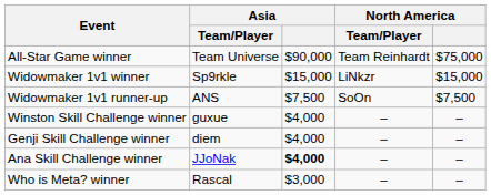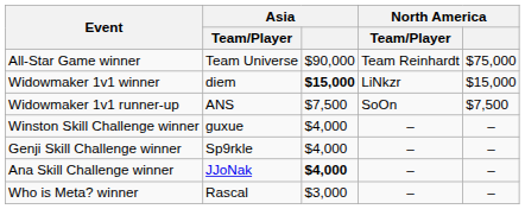Widowmaker 1v1 winner | Asia / Team/Player: Sp9rkle -> diem
Widowmaker 1v1 winner | Asia: normal -> bold
Genji Skill Challenge winner | Asia / Team/Player: diem -> Sp9rkle
